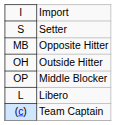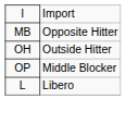- row: S | Setter
- row: (c) | Team Captain
